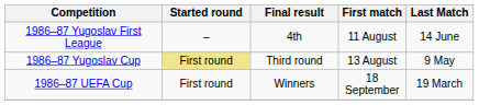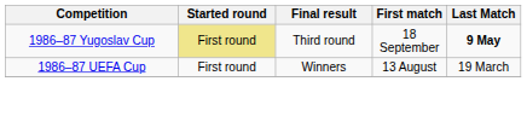- row: 1986–87 Yugoslav First League | – | 4th | 11 August | 14 June
1986–87 Yugoslav Cup | First match: 13 August -> 18 September
1986–87 Yugoslav Cup | Last Match: normal -> bold
1986–87 UEFA Cup | First match: 18 September -> 13 August
